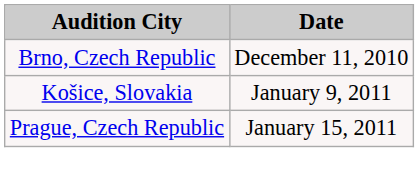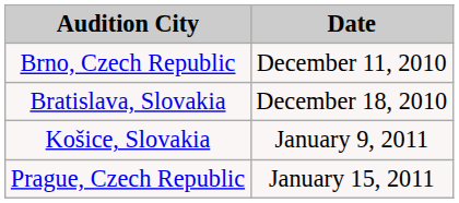+ row: Bratislava, Slovakia | December 18, 2010
